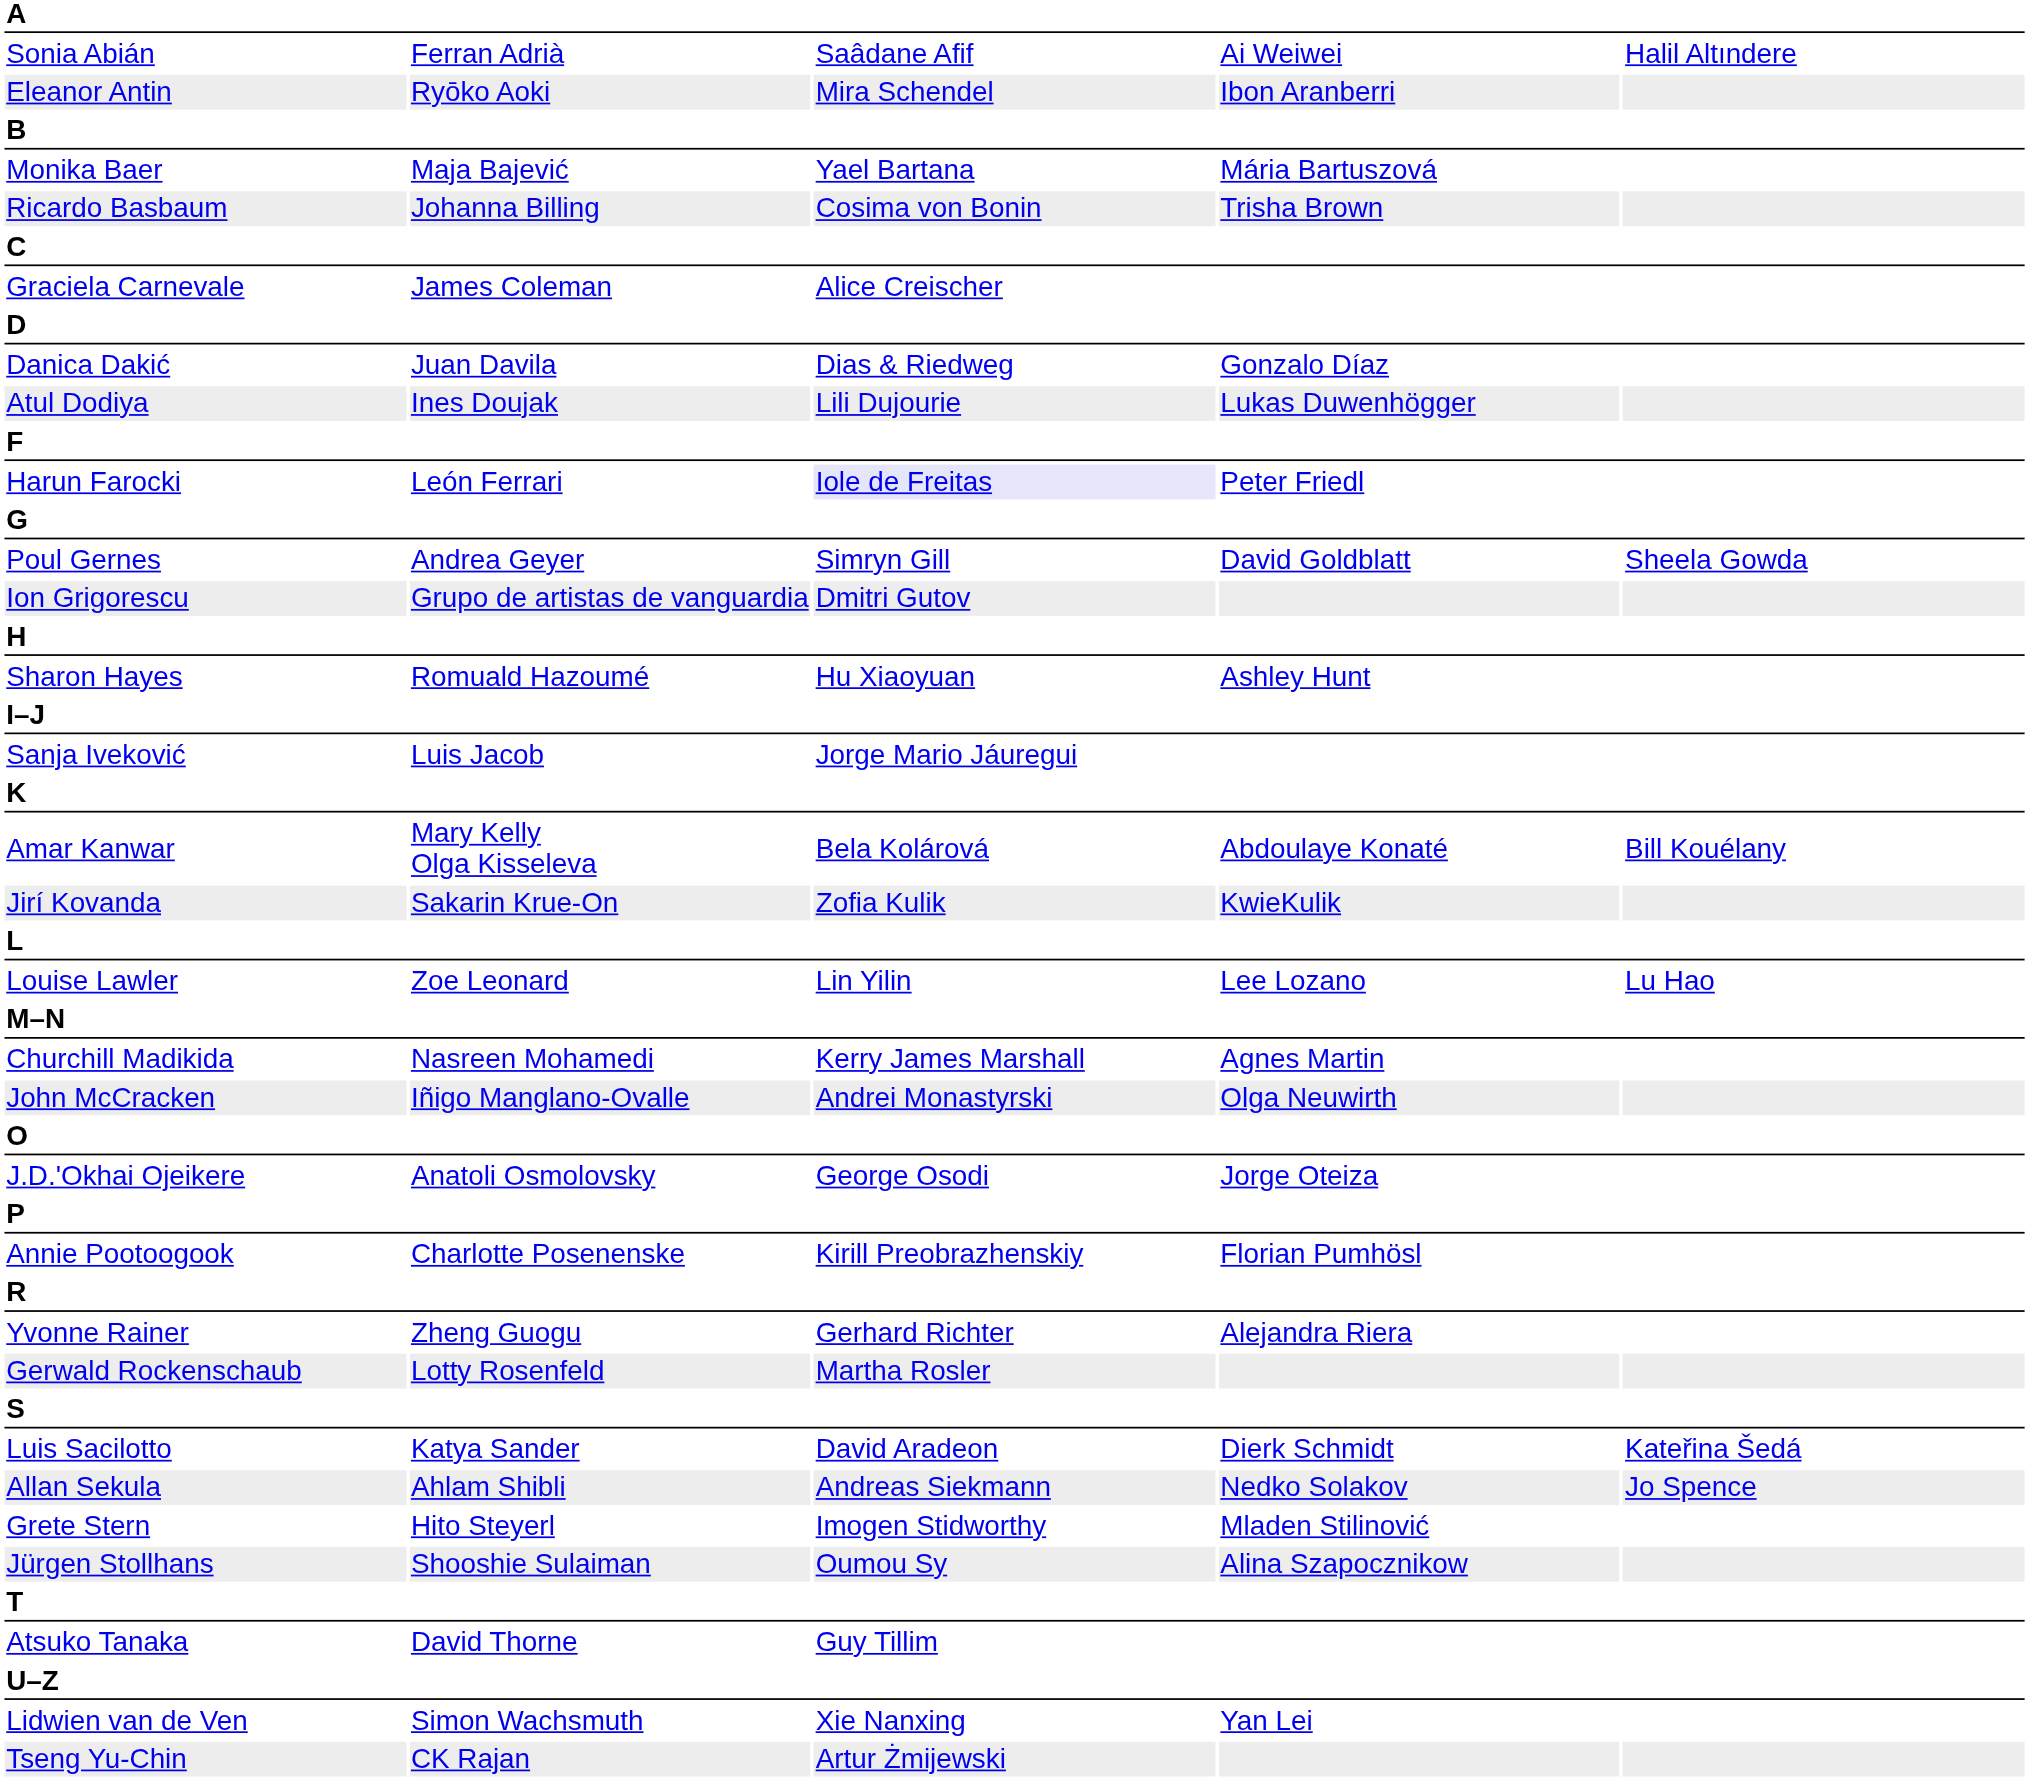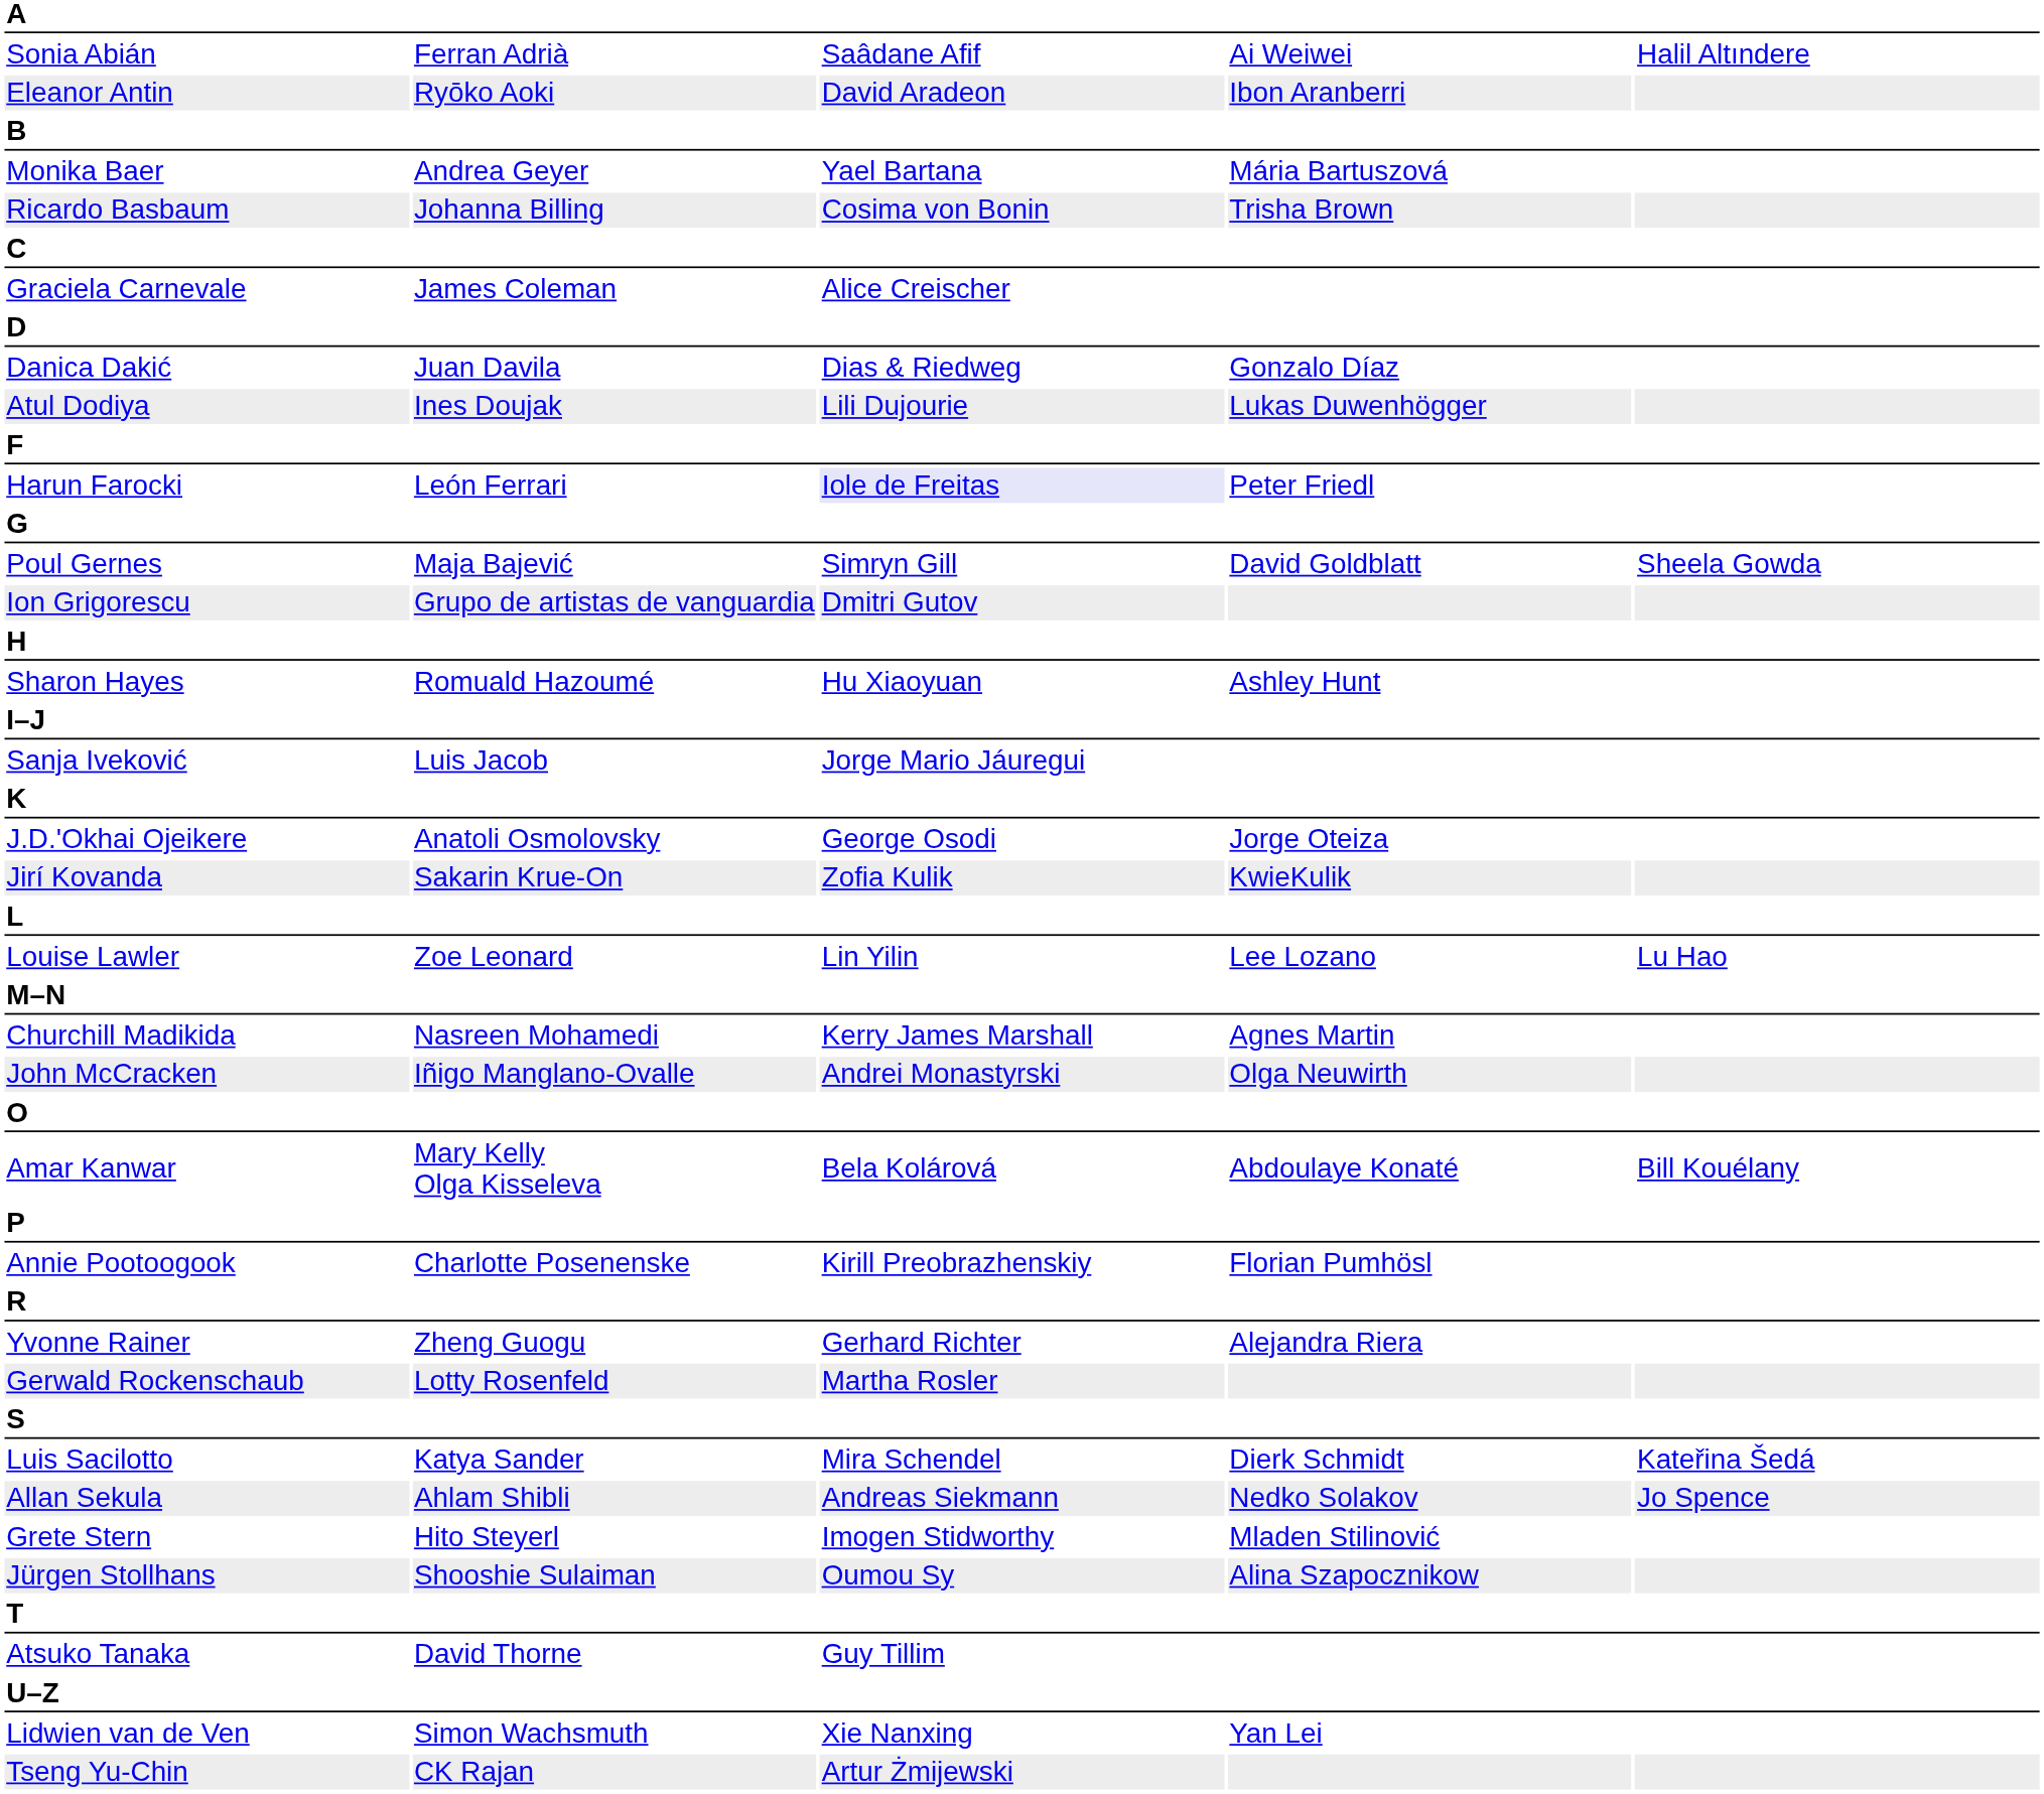Eleanor Antin | column 3: Mira Schendel -> David Aradeon
Monika Baer | column 2: Maja Bajević -> Andrea Geyer
Poul Gernes | column 2: Andrea Geyer -> Maja Bajević
rows swapped: Amar Kanwar <-> J.D.'Okhai Ojeikere
Luis Sacilotto | column 3: David Aradeon -> Mira Schendel
